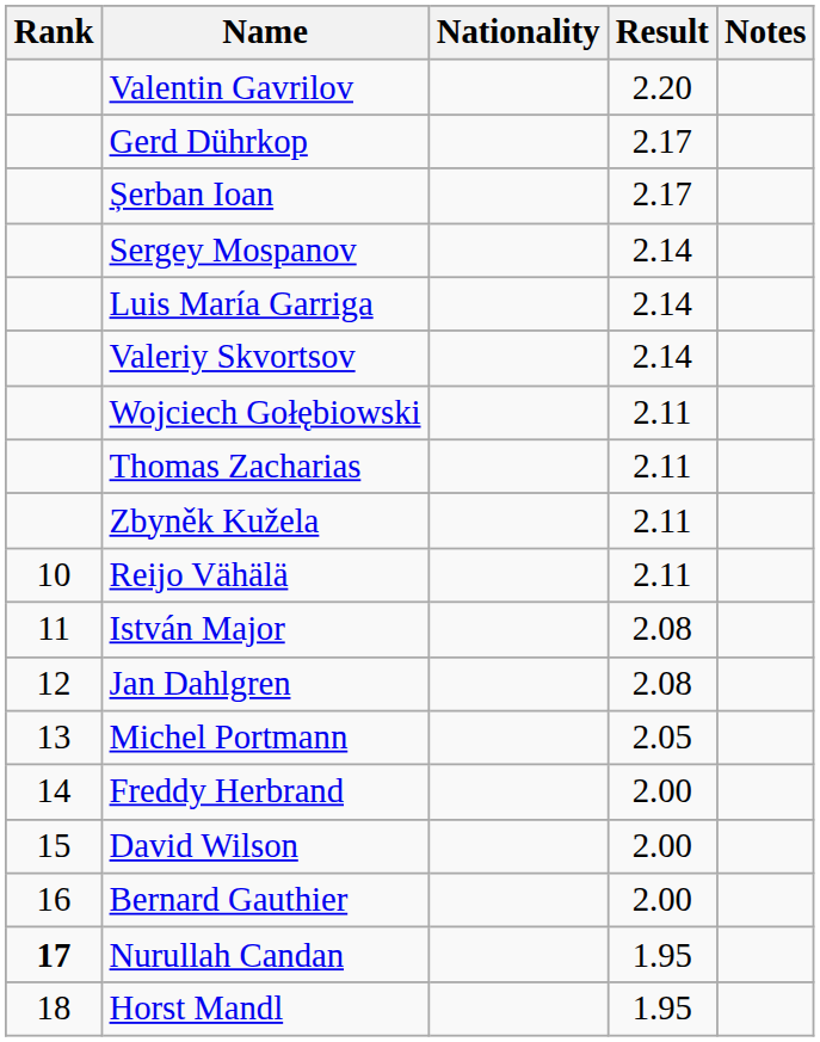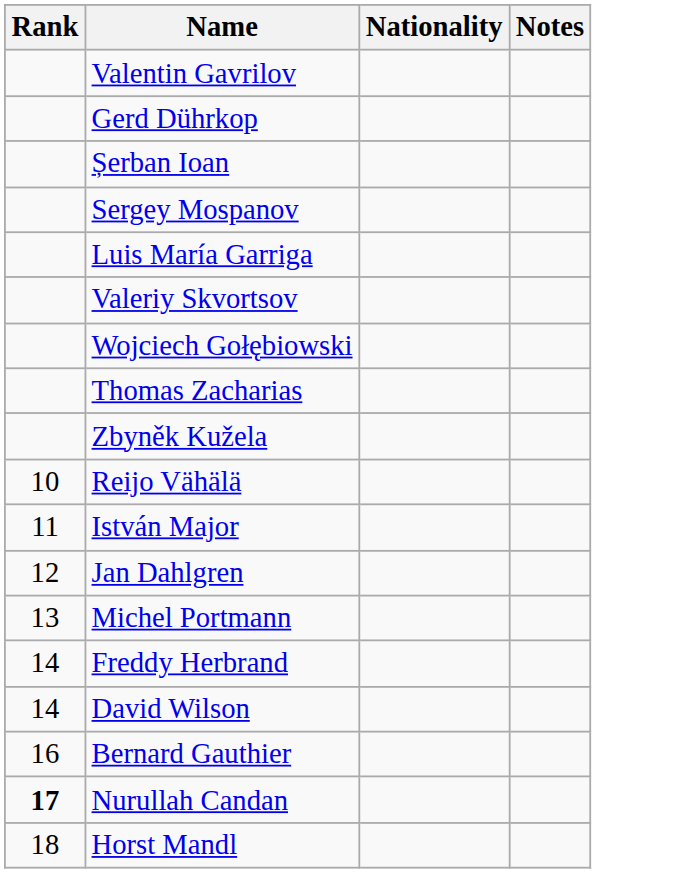- column: Result | 2.20 | 2.17 | 2.17 | 2.14 | 2.14 | 2.14 | 2.11 | 2.11 | 2.11 | 2.11 | 2.08 | 2.08 | 2.05 | 2.00 | 2.00 | 2.00 | 1.95 | 1.95
David Wilson | Rank: 15 -> 14
